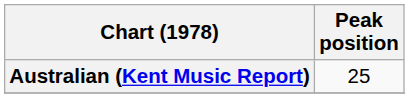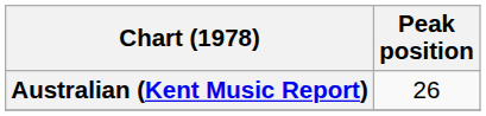Australian (Kent Music Report) | Peak position: 25 -> 26
